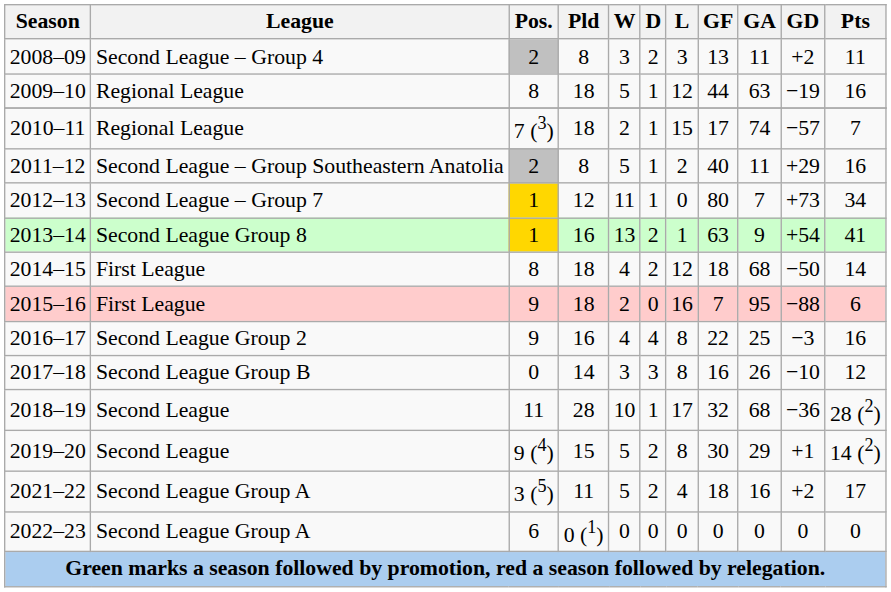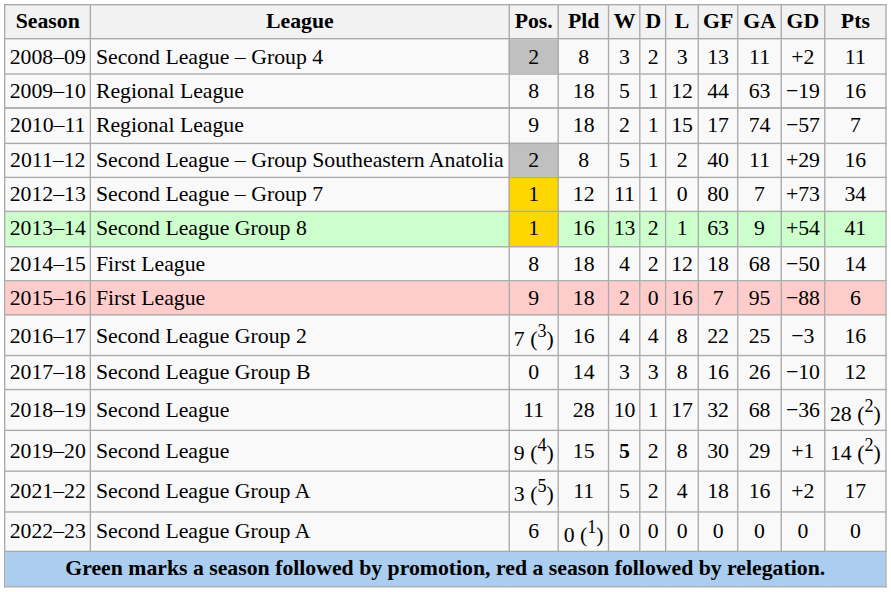2010–11 | Pos.: 7 (3) -> 9
2016–17 | Pos.: 9 -> 7 (3)
2019–20 | W: normal -> bold
